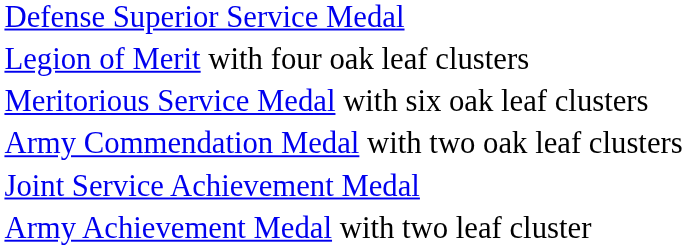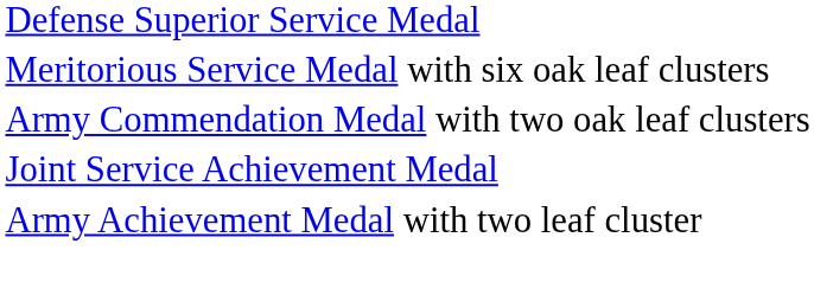- row: Legion of Merit with four oak leaf clusters
